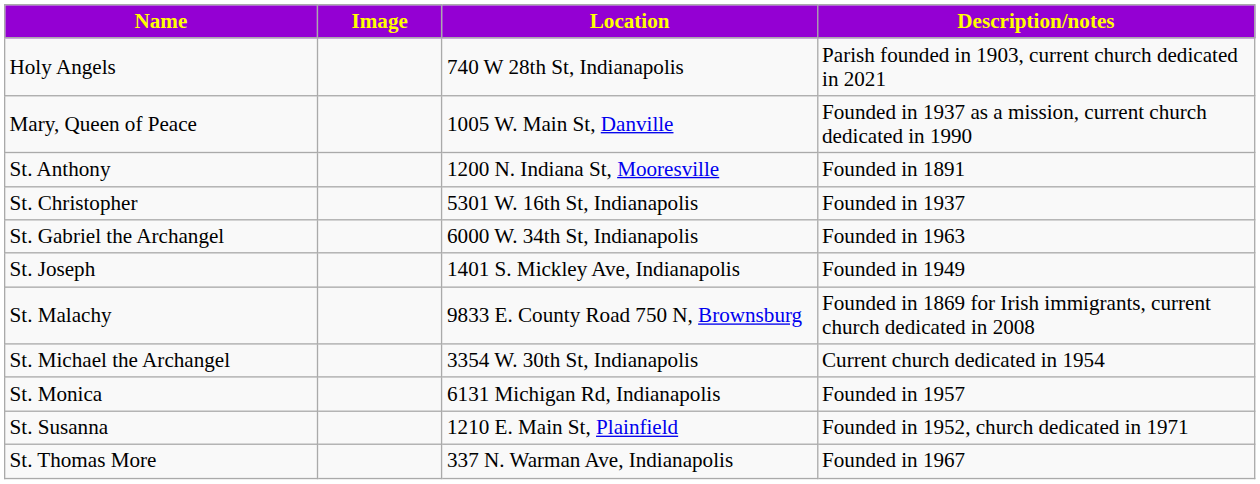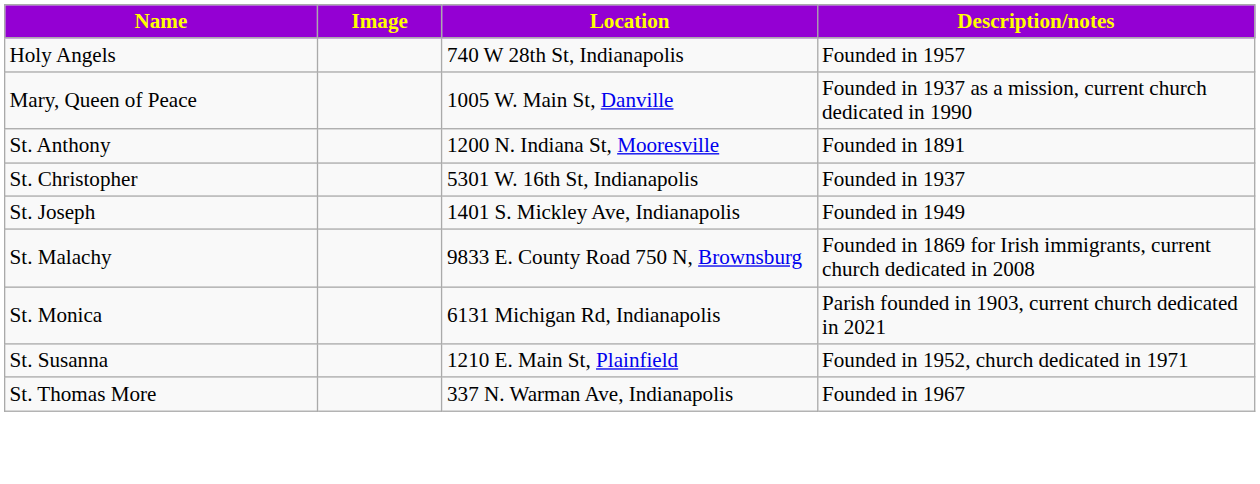Holy Angels | Description/notes: Parish founded in 1903, current church dedicated in 2021 -> Founded in 1957
- row: St. Gabriel the Archangel | 6000 W. 34th St, Indianapolis | Founded in 1963
- row: St. Michael the Archangel | 3354 W. 30th St, Indianapolis | Current church dedicated in 1954
St. Monica | Description/notes: Founded in 1957 -> Parish founded in 1903, current church dedicated in 2021
